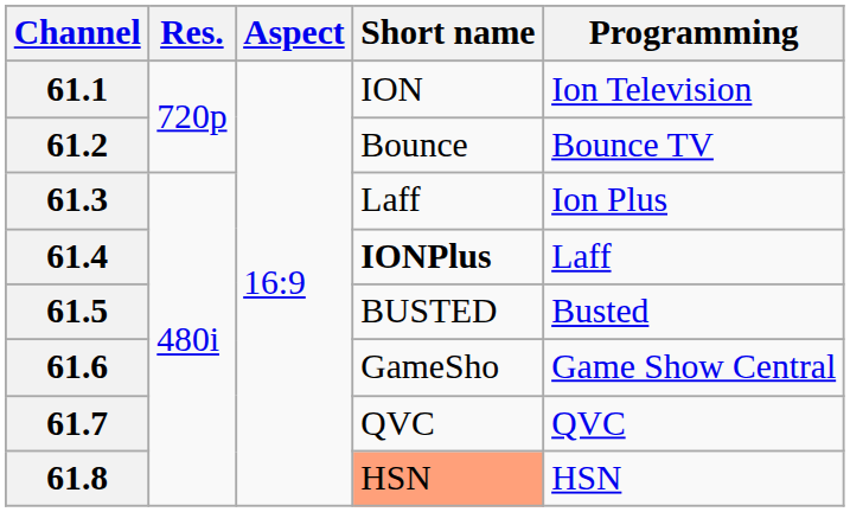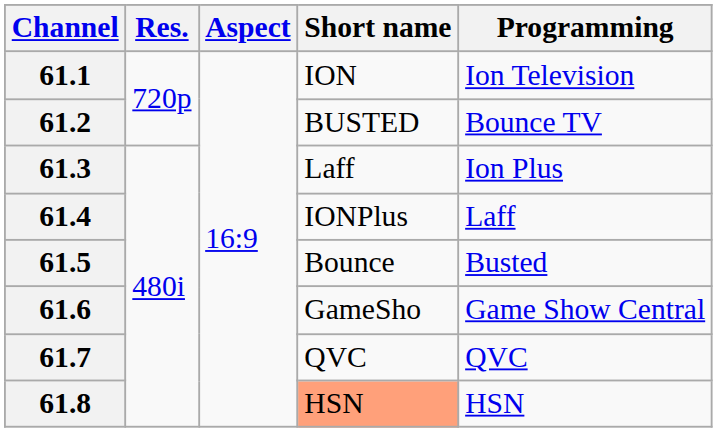61.2 | Short name: Bounce -> BUSTED
61.4 | Short name: bold -> normal
61.5 | Short name: BUSTED -> Bounce
